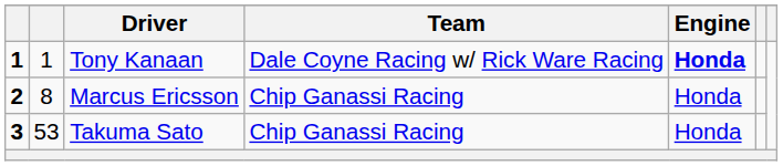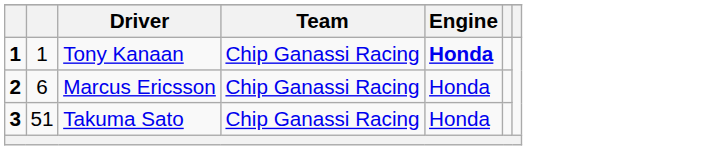Tony Kanaan | Team: Dale Coyne Racing w/ Rick Ware Racing -> Chip Ganassi Racing
Marcus Ericsson | column 2: 8 -> 6
Takuma Sato | column 2: 53 -> 51
